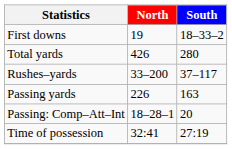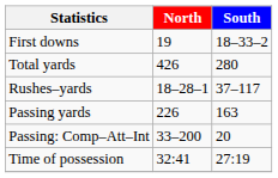Rushes–yards | North: 33–200 -> 18–28–1
Passing: Comp–Att–Int | North: 18–28–1 -> 33–200
